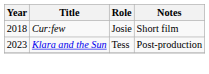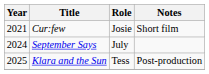Cur:few | Year: 2018 -> 2021
+ row: 2024 | September Says | July
Klara and the Sun | Year: 2023 -> 2025
